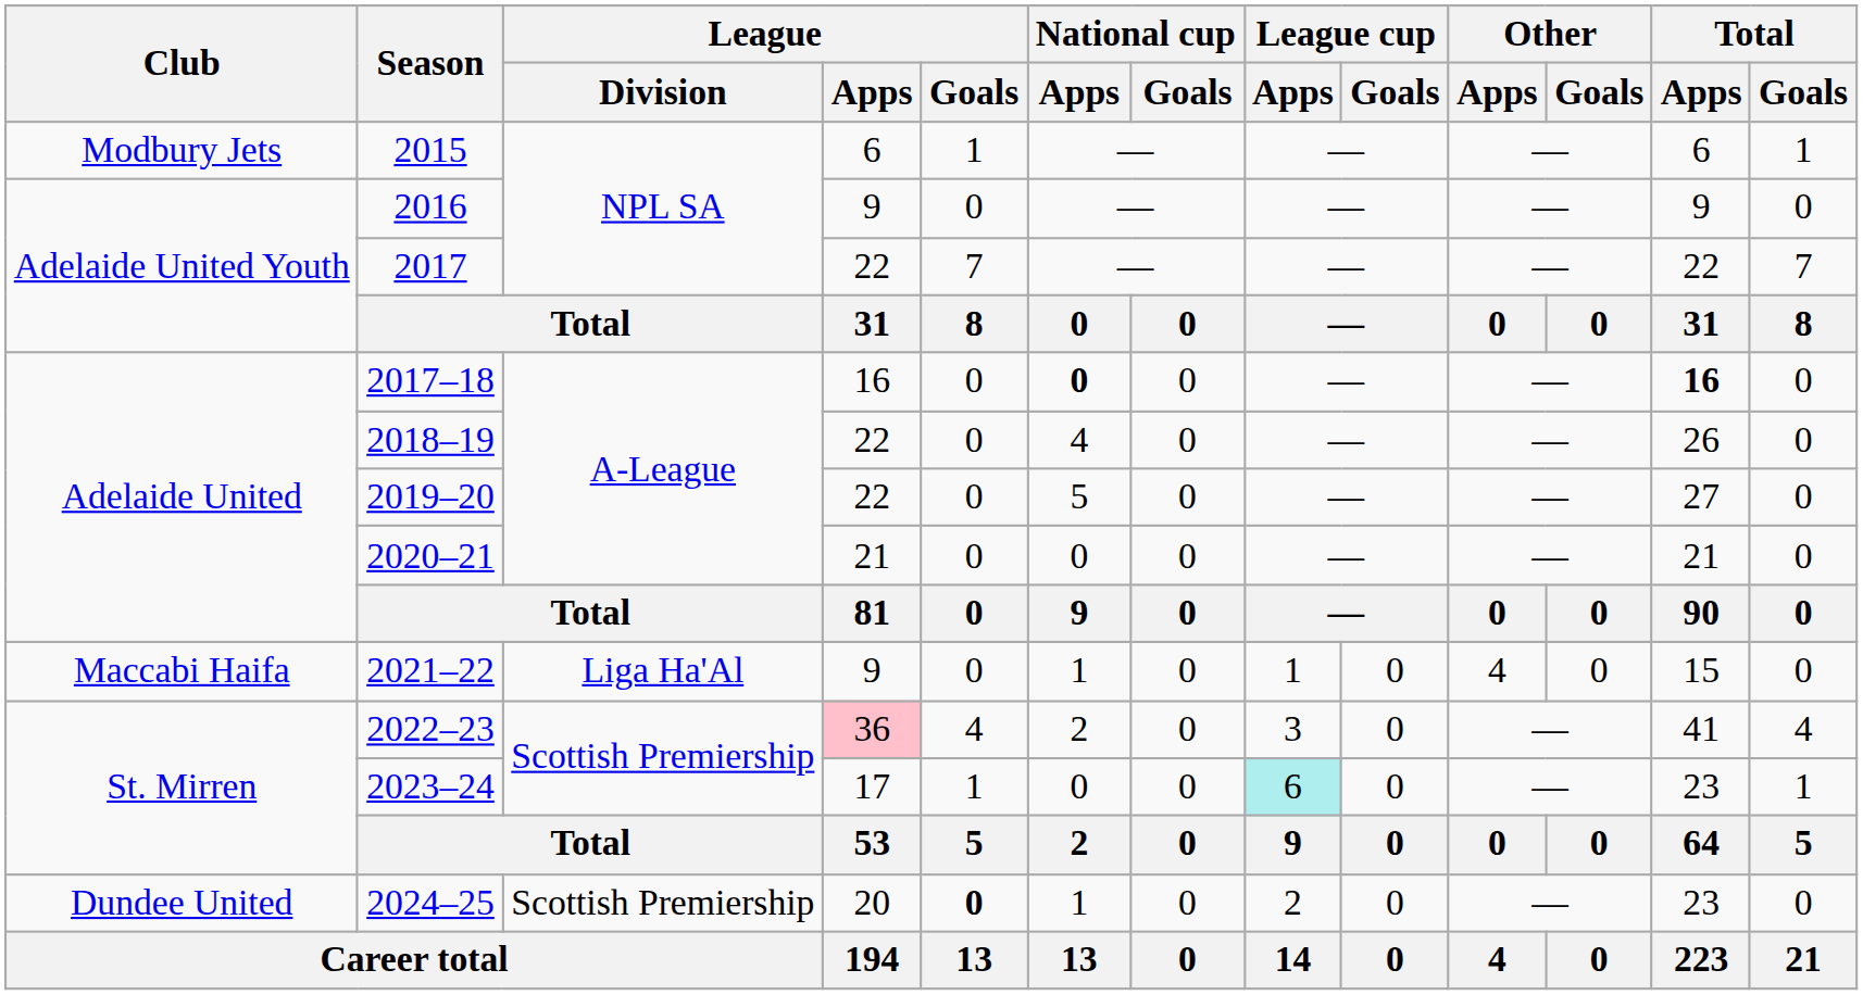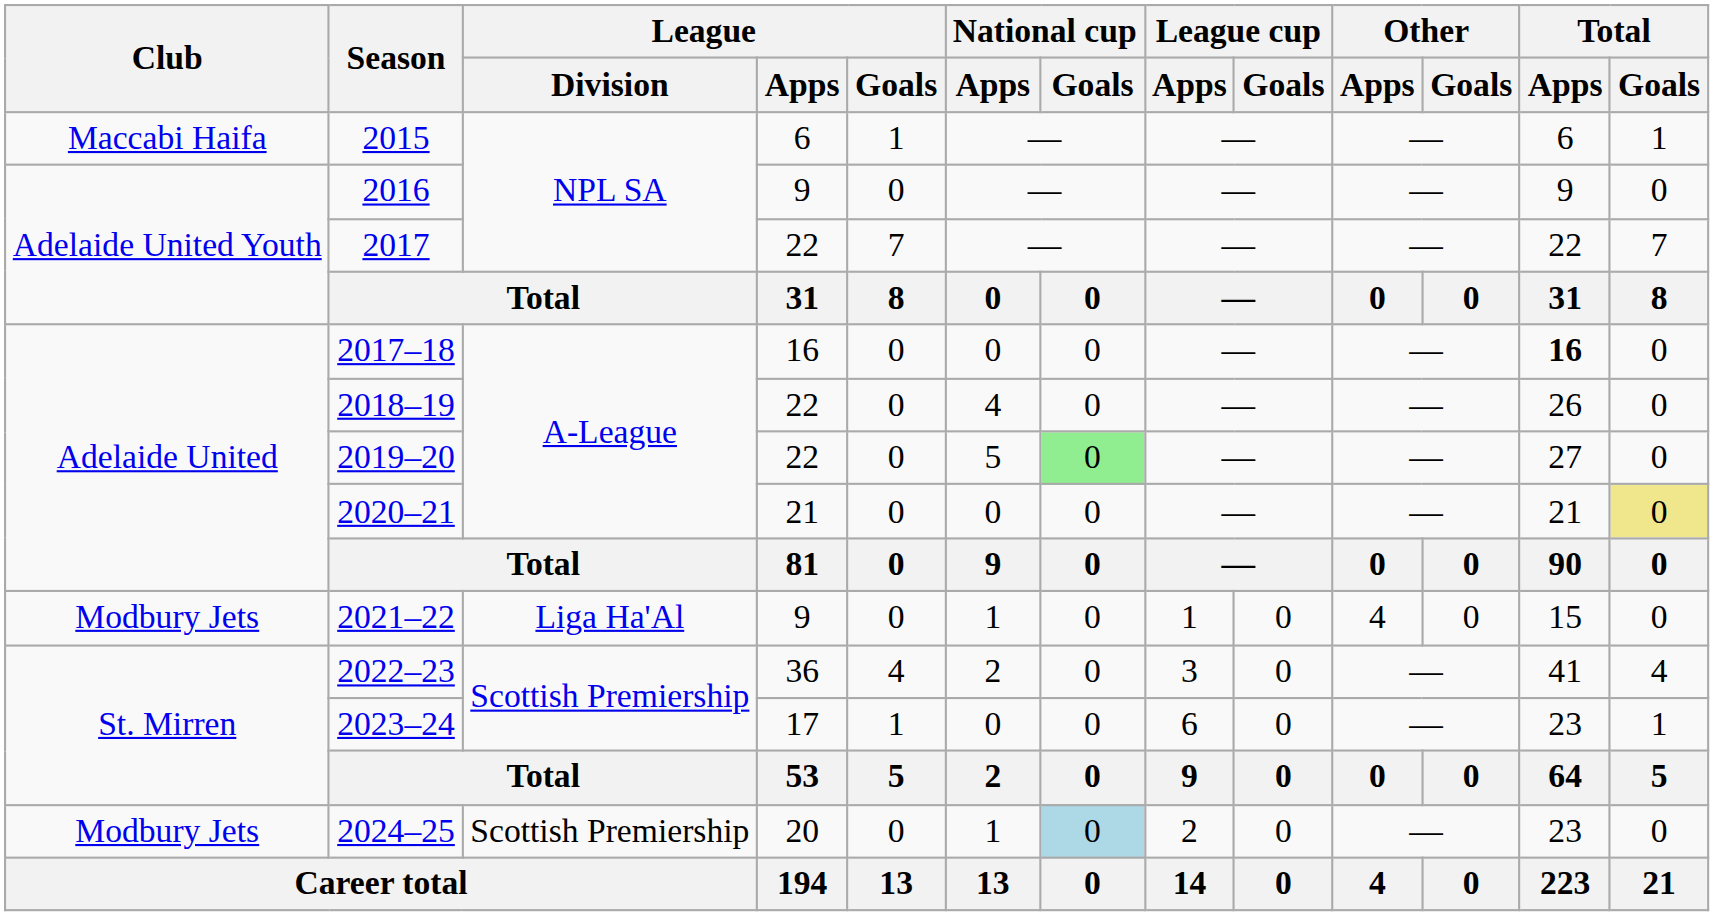2015 | Club: Modbury Jets -> Maccabi Haifa
2017–18 | National cup / Apps: bold -> normal
2019–20 | National cup / Goals: no background -> lightgreen background
2020–21 | Total / Goals: no background -> khaki background
2021–22 | Club: Maccabi Haifa -> Modbury Jets
2022–23 | League / Apps: pink background -> no background
2023–24 | League cup / Apps: paleturquoise background -> no background
2024–25 | Club: Dundee United -> Modbury Jets
2024–25 | League / Goals: bold -> normal
2024–25 | National cup / Goals: no background -> lightblue background
